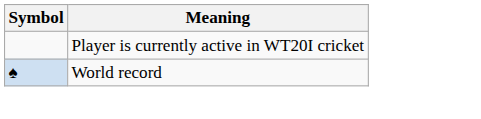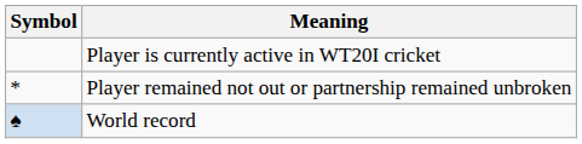+ row: * | Player remained not out or partnership remained unbroken
